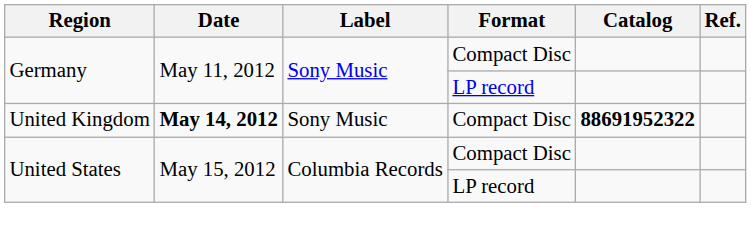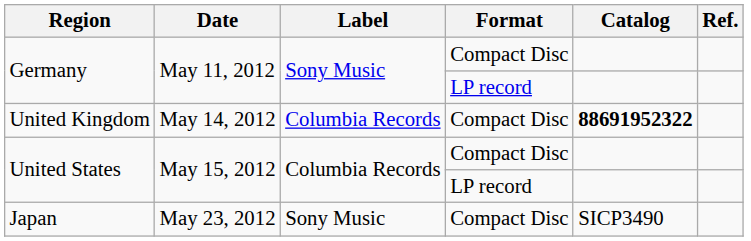United Kingdom | Date: bold -> normal
United Kingdom | Label: Sony Music -> Columbia Records
+ row: Japan | May 23, 2012 | Sony Music | Compact Disc | SICP3490
